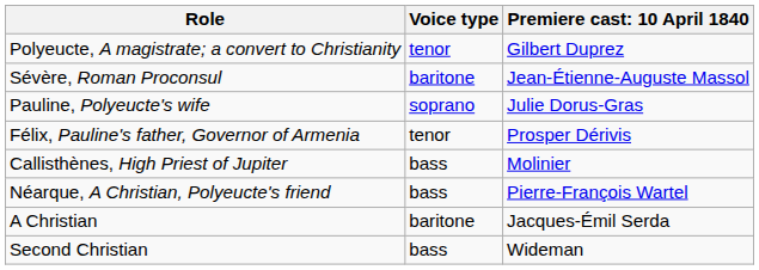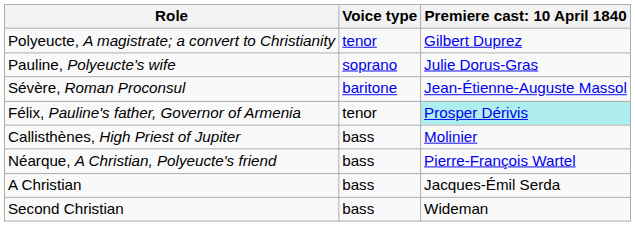rows swapped: Pauline, Polyeucte's wife <-> Sévère, Roman Proconsul
Félix, Pauline's father, Governor of Armenia | column 3: no background -> paleturquoise background
A Christian | Voice type: baritone -> bass
